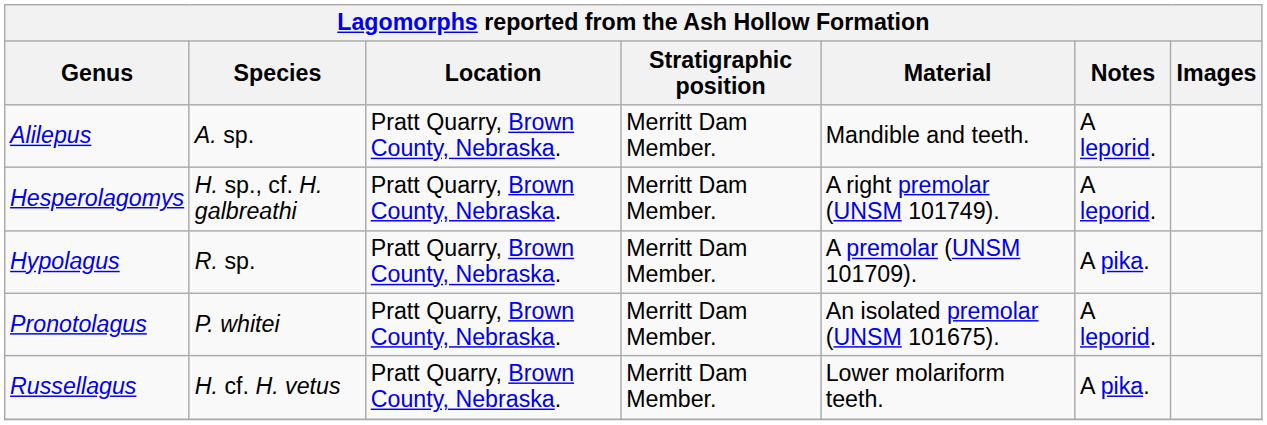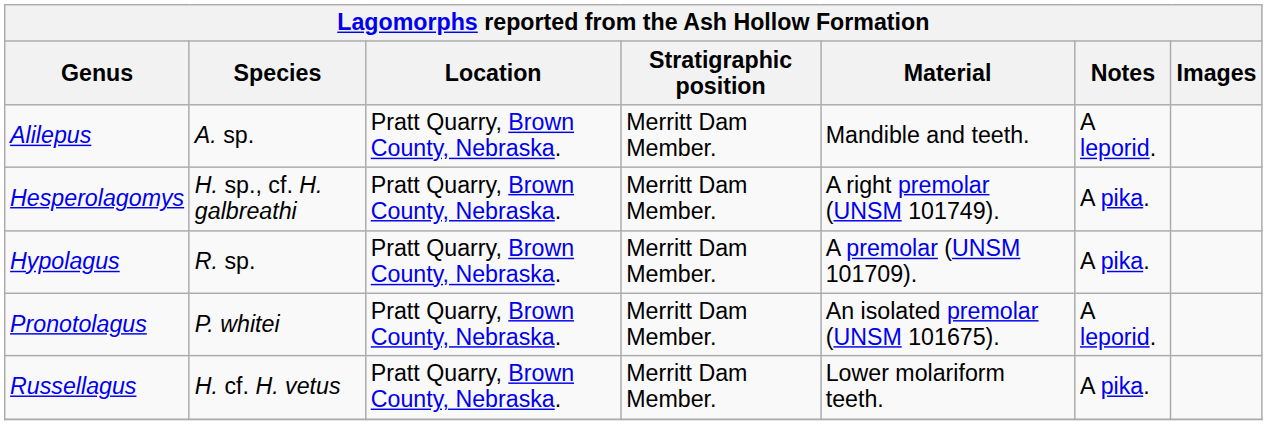Hesperolagomys | Notes: A leporid. -> A pika.
